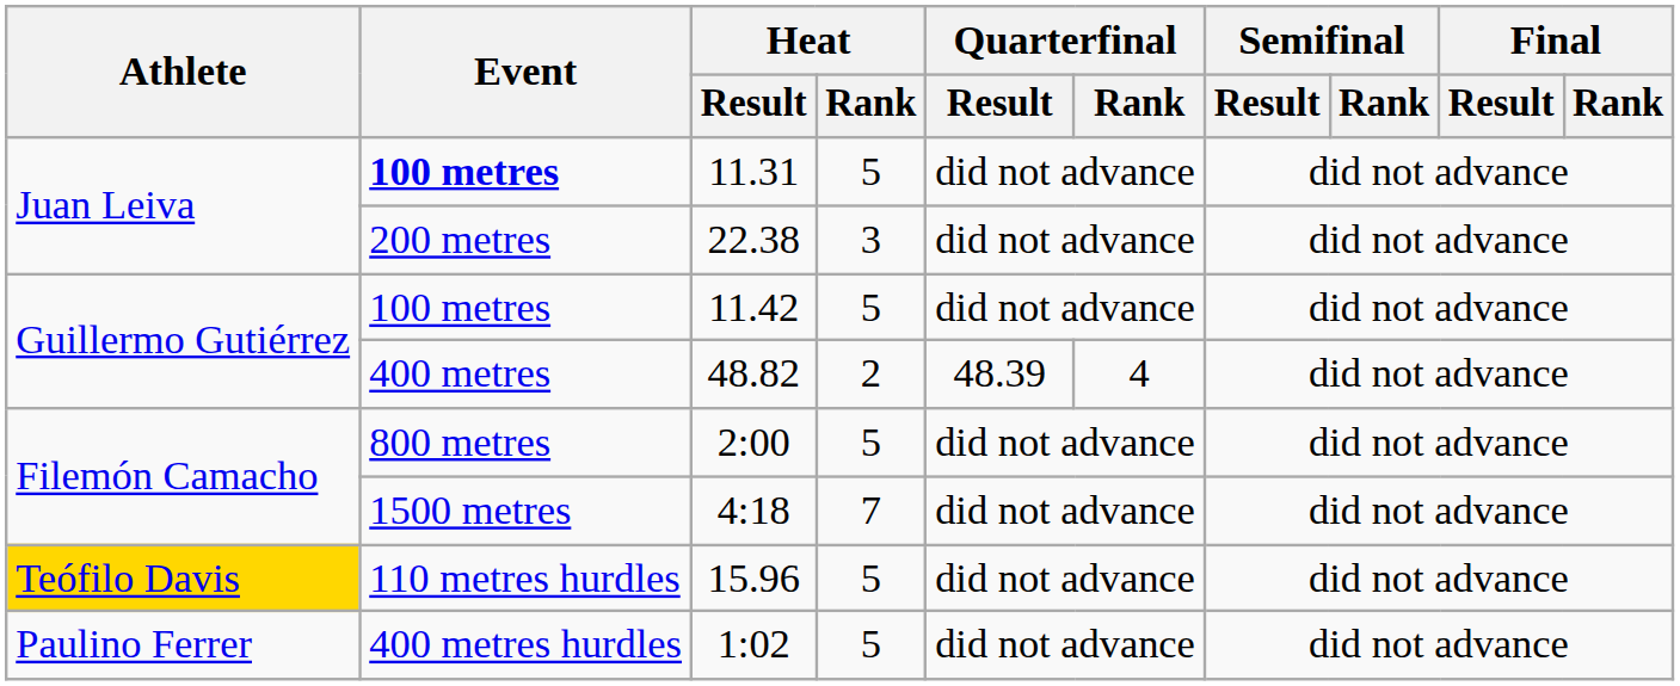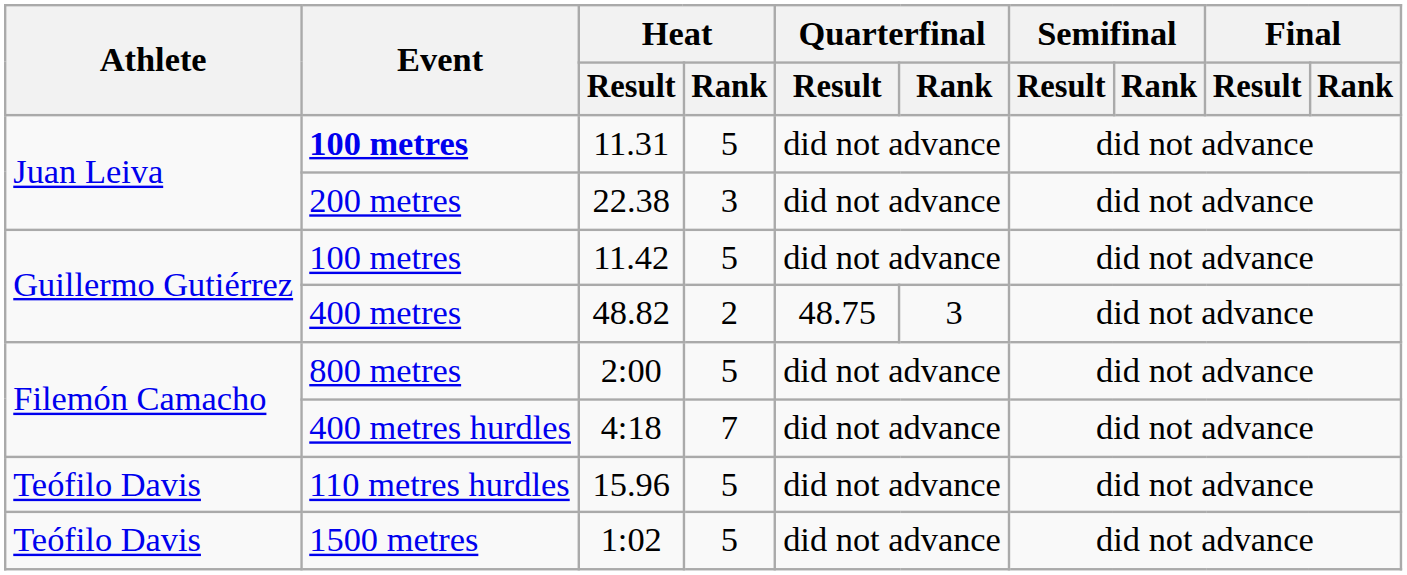48.82 | Quarterfinal / Result: 48.39 -> 48.75
48.82 | Quarterfinal / Rank: 4 -> 3
4:18 | Event: 1500 metres -> 400 metres hurdles
15.96 | Athlete: gold background -> no background
1:02 | Athlete: Paulino Ferrer -> Teófilo Davis
1:02 | Event: 400 metres hurdles -> 1500 metres
